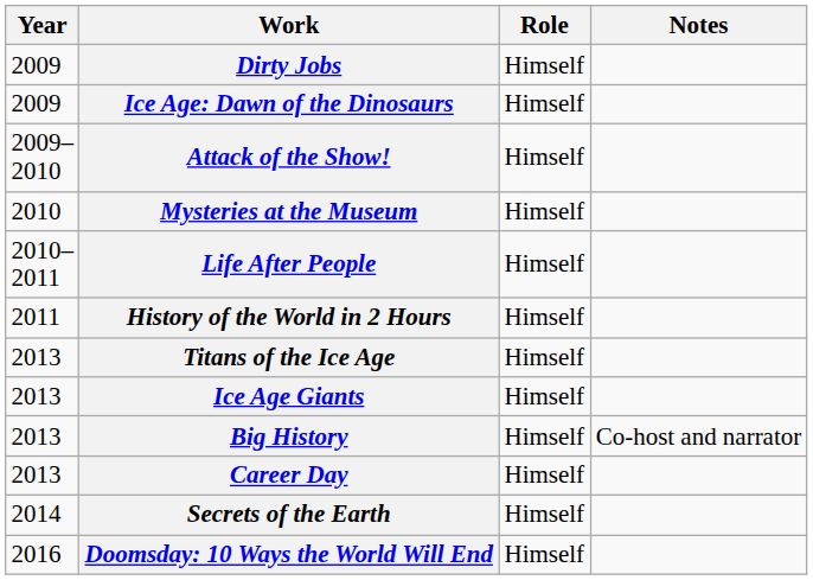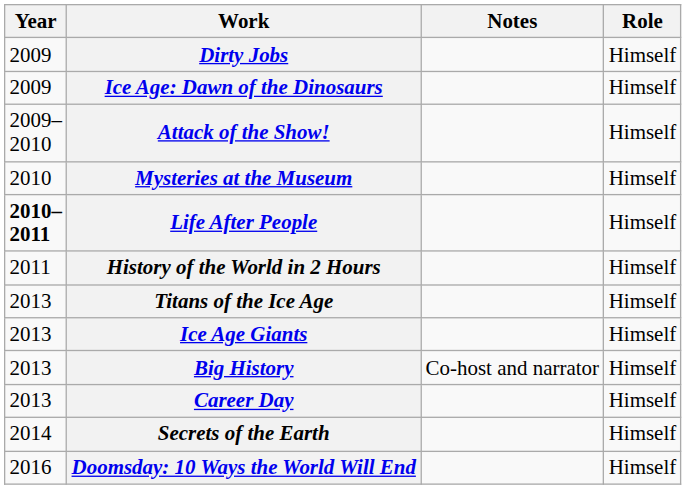columns swapped: Role <-> Notes
Life After People | Year: normal -> bold
